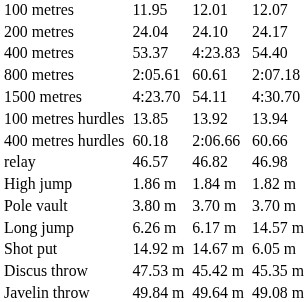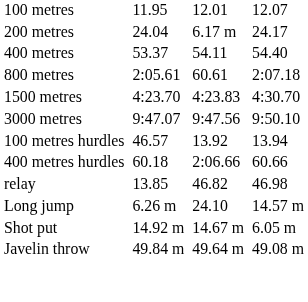200 metres | column 5: 24.10 -> 6.17 m
400 metres | column 5: 4:23.83 -> 54.11
1500 metres | column 5: 54.11 -> 4:23.83
+ row: 3000 metres | 9:47.07 | 9:47.56 | 9:50.10
100 metres hurdles | column 3: 13.85 -> 46.57
relay | column 3: 46.57 -> 13.85
- row: High jump | 1.86 m | 1.84 m | 1.82 m
- row: Pole vault | 3.80 m | 3.70 m | 3.70 m
Long jump | column 5: 6.17 m -> 24.10
- row: Discus throw | 47.53 m | 45.42 m | 45.35 m
